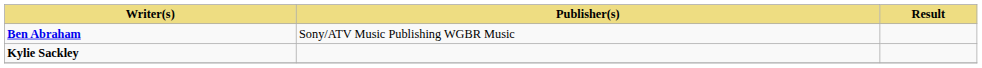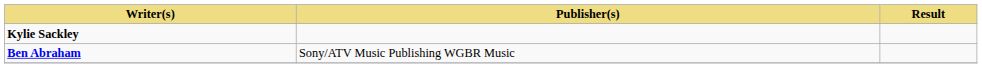rows swapped: Ben Abraham <-> Kylie Sackley
